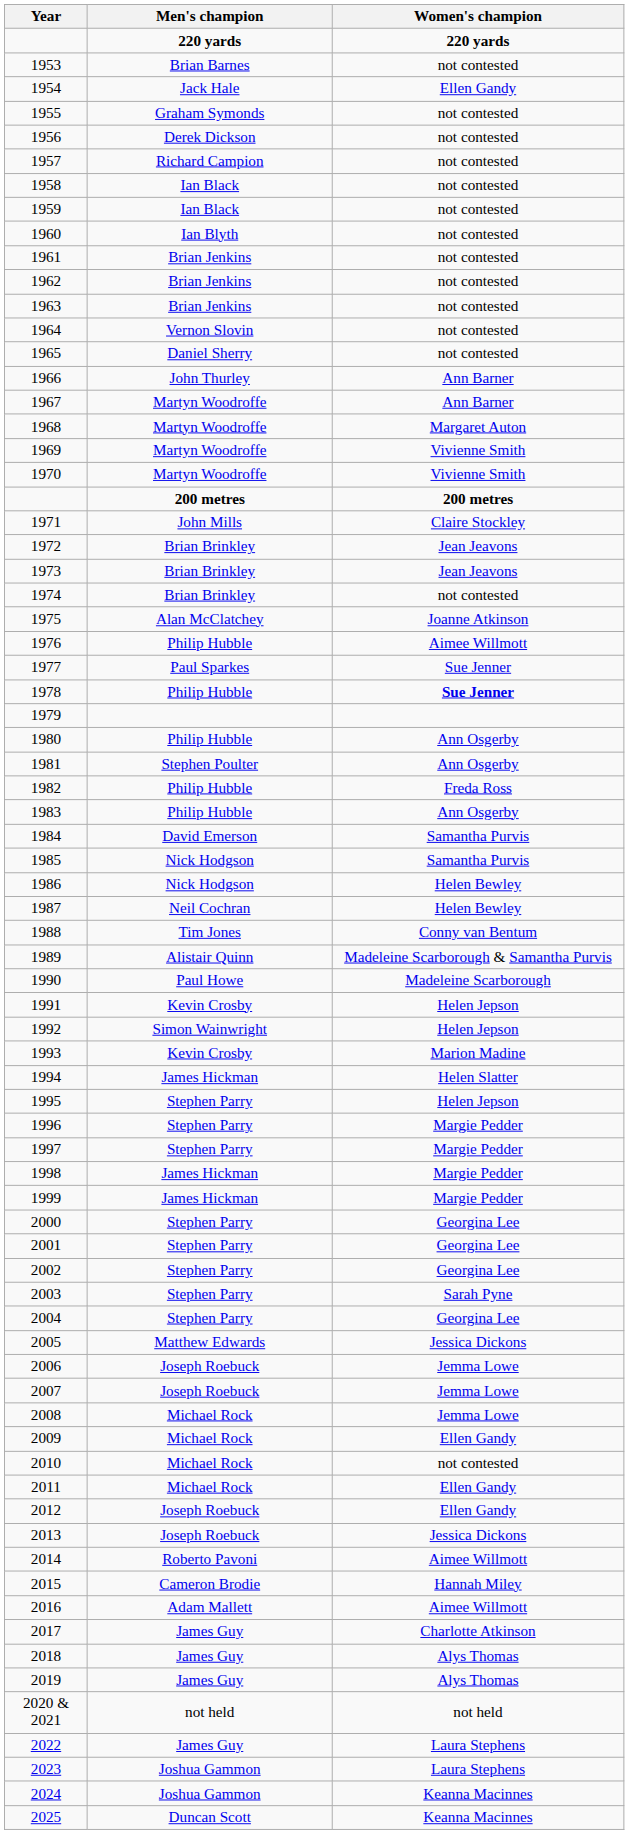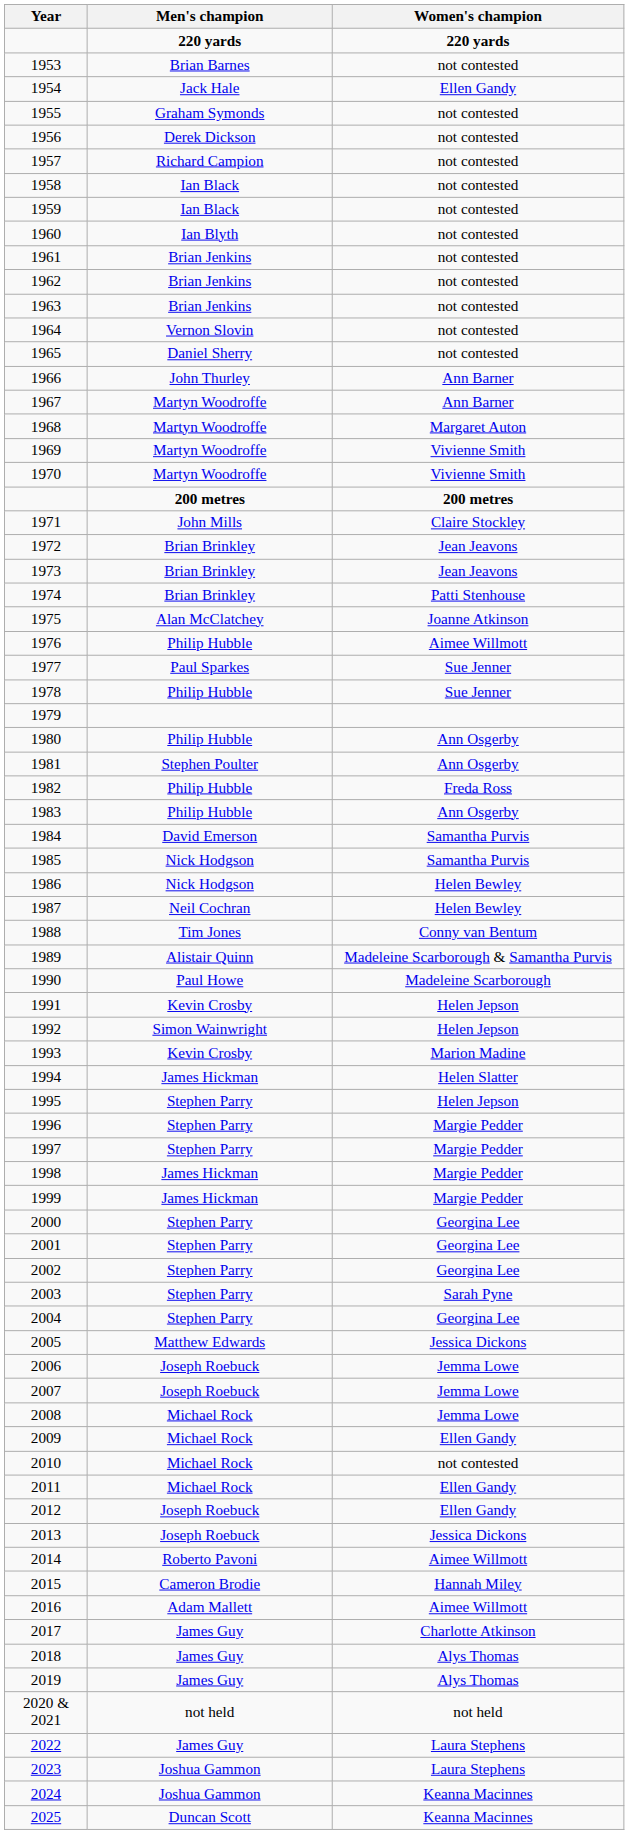1974 | Women's champion: not contested -> Patti Stenhouse
1978 | Women's champion: bold -> normal
